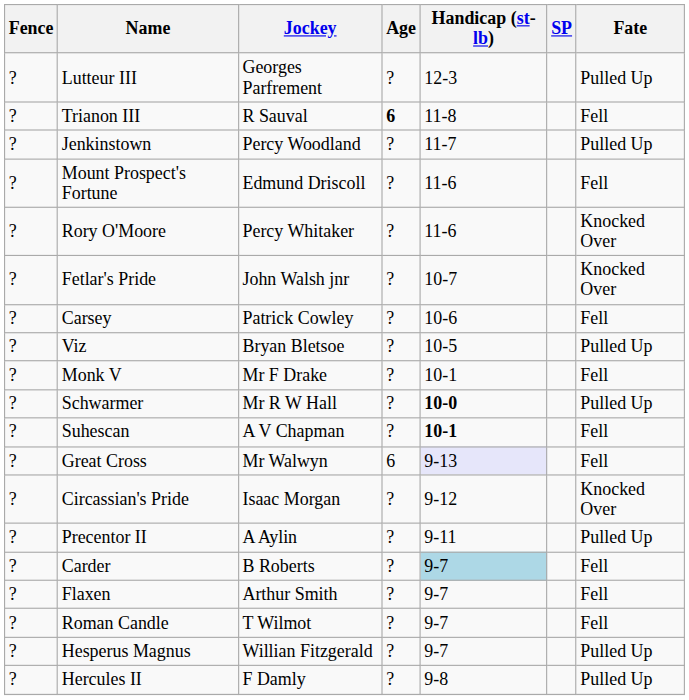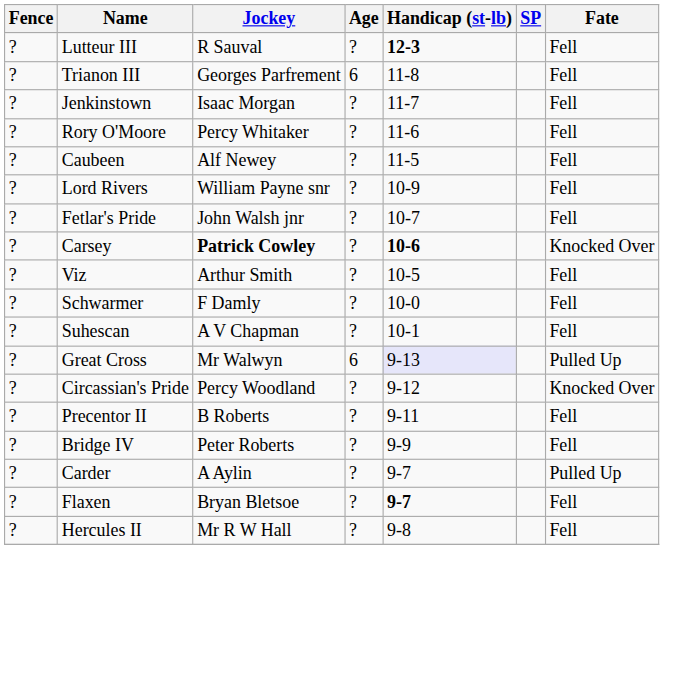Lutteur III | Jockey: Georges Parfrement -> R Sauval
Lutteur III | Handicap (st-lb): normal -> bold
Lutteur III | Fate: Pulled Up -> Fell
Trianon III | Jockey: R Sauval -> Georges Parfrement
Trianon III | Age: bold -> normal
Jenkinstown | Jockey: Percy Woodland -> Isaac Morgan
Jenkinstown | Fate: Pulled Up -> Fell
- row: ? | Mount Prospect's Fortune | Edmund Driscoll | ? | 11-6 | Fell
Rory O'Moore | Fate: Knocked Over -> Fell
+ row: ? | Caubeen | Alf Newey | ? | 11-5 | Fell
+ row: ? | Lord Rivers | William Payne snr | ? | 10-9 | Fell
Fetlar's Pride | Fate: Knocked Over -> Fell
Carsey | Jockey: normal -> bold
Carsey | Handicap (st-lb): normal -> bold
Carsey | Fate: Fell -> Knocked Over
Viz | Jockey: Bryan Bletsoe -> Arthur Smith
Viz | Fate: Pulled Up -> Fell
- row: ? | Monk V | Mr F Drake | ? | 10-1 | Fell
Schwarmer | Jockey: Mr R W Hall -> F Damly
Schwarmer | Handicap (st-lb): bold -> normal
Schwarmer | Fate: Pulled Up -> Fell
Suhescan | Handicap (st-lb): bold -> normal
Great Cross | Fate: Fell -> Pulled Up
Circassian's Pride | Jockey: Isaac Morgan -> Percy Woodland
Precentor II | Jockey: A Aylin -> B Roberts
Precentor II | Fate: Pulled Up -> Fell
+ row: ? | Bridge IV | Peter Roberts | ? | 9-9 | Fell
Carder | Jockey: B Roberts -> A Aylin
Carder | Handicap (st-lb): lightblue background -> no background
Carder | Fate: Fell -> Pulled Up
Flaxen | Jockey: Arthur Smith -> Bryan Bletsoe
Flaxen | Handicap (st-lb): normal -> bold
- row: ? | Roman Candle | T Wilmot | ? | 9-7 | Fell
- row: ? | Hesperus Magnus | Willian Fitzgerald | ? | 9-7 | Pulled Up
Hercules II | Jockey: F Damly -> Mr R W Hall
Hercules II | Fate: Pulled Up -> Fell
